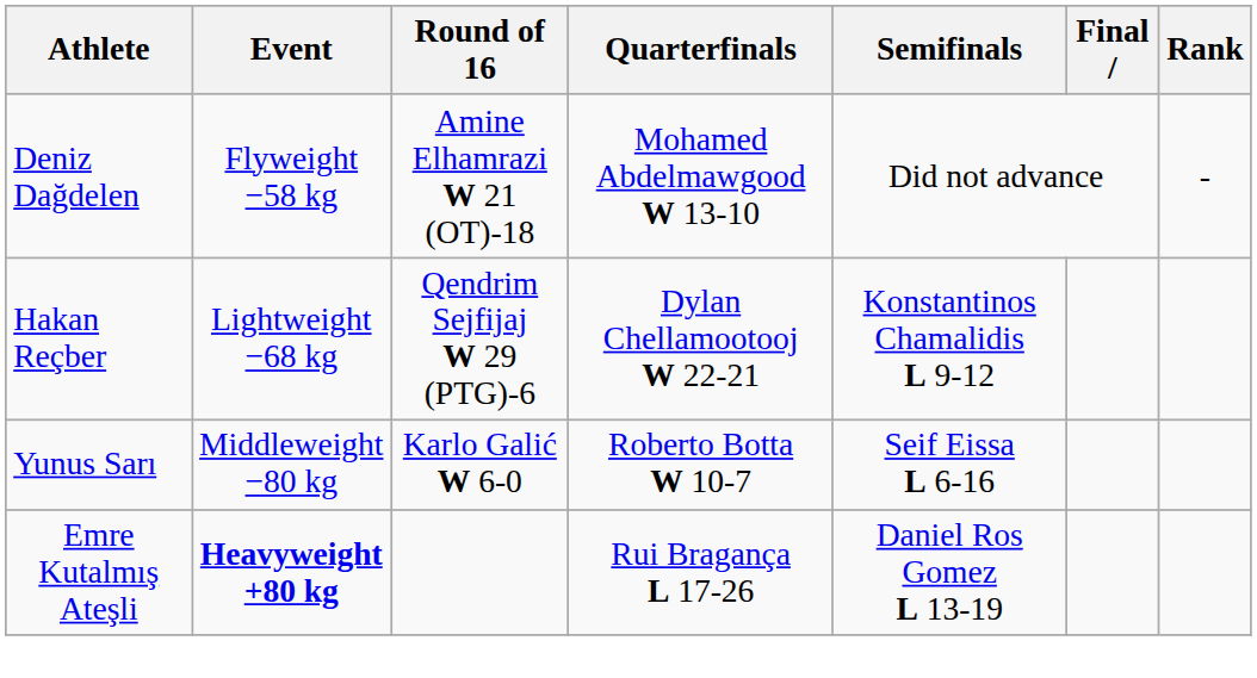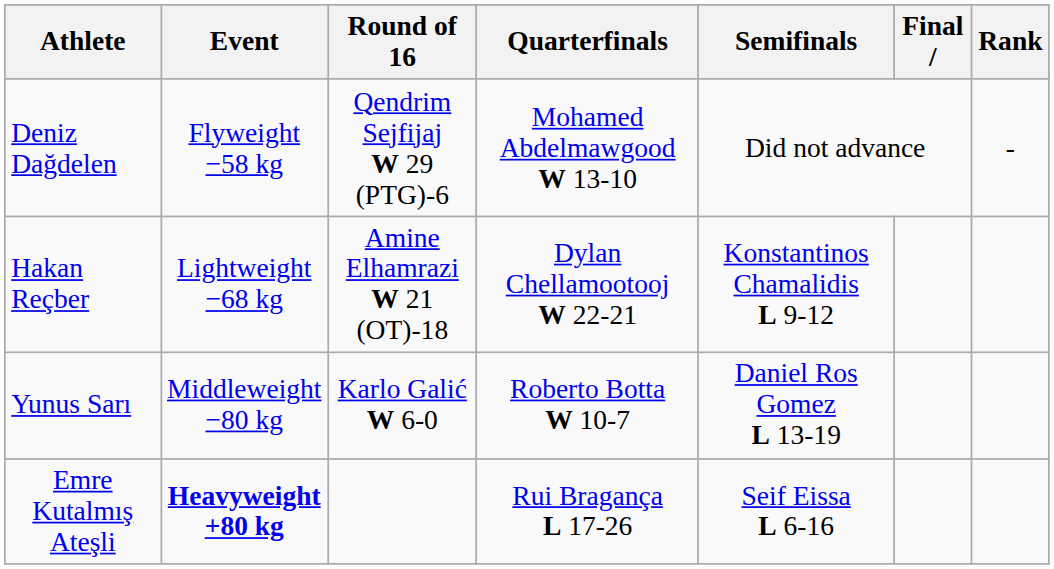Deniz Dağdelen | Round of 16: Amine Elhamrazi W 21 (OT)-18 -> Qendrim Sejfijaj W 29 (PTG)-6
Hakan Reçber | Round of 16: Qendrim Sejfijaj W 29 (PTG)-6 -> Amine Elhamrazi W 21 (OT)-18
Yunus Sarı | Semifinals: Seif Eissa L 6-16 -> Daniel Ros Gomez L 13-19
Emre Kutalmış Ateşli | Semifinals: Daniel Ros Gomez L 13-19 -> Seif Eissa L 6-16
